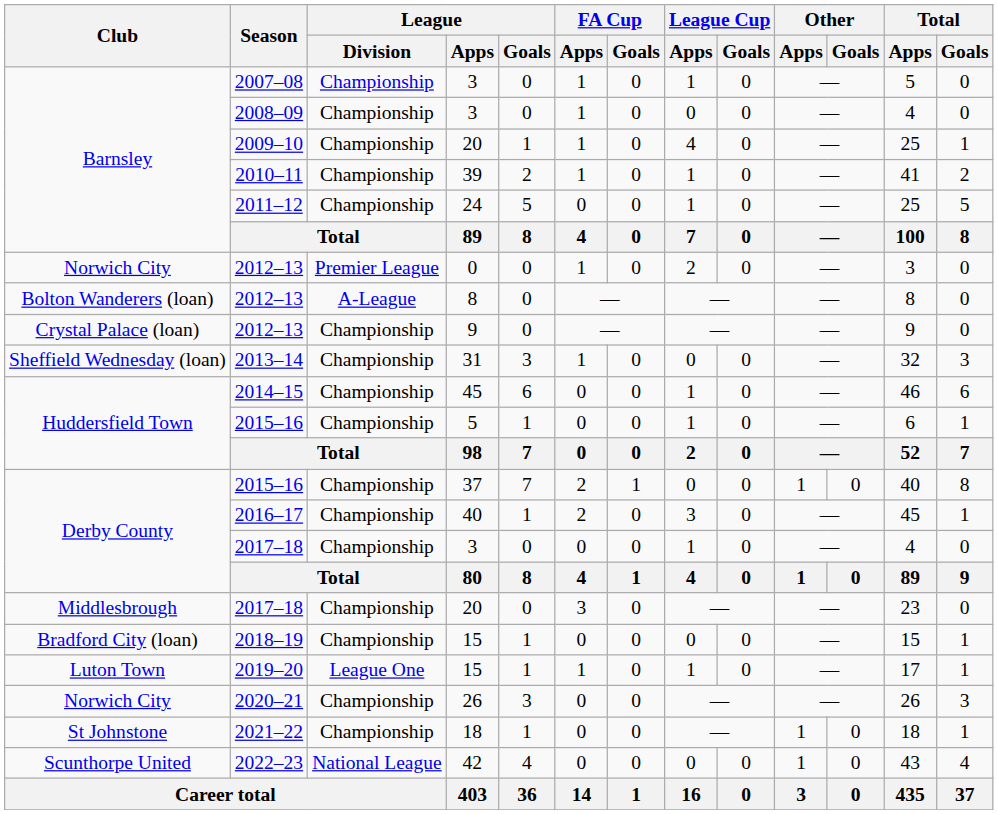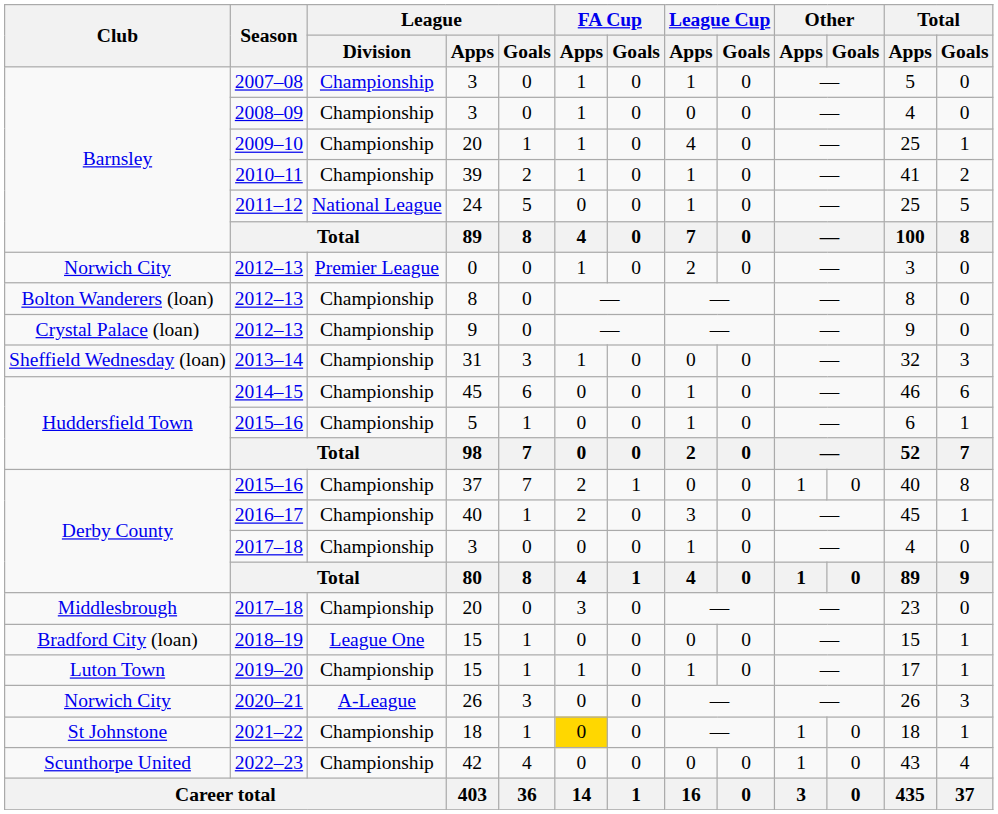2011–12 | League / Division: Championship -> National League
2012–13 / 8 | League / Division: A-League -> Championship
2018–19 | League / Division: Championship -> League One
2019–20 | League / Division: League One -> Championship
2020–21 | League / Division: Championship -> A-League
2021–22 | FA Cup / Apps: no background -> gold background
2022–23 | League / Division: National League -> Championship
